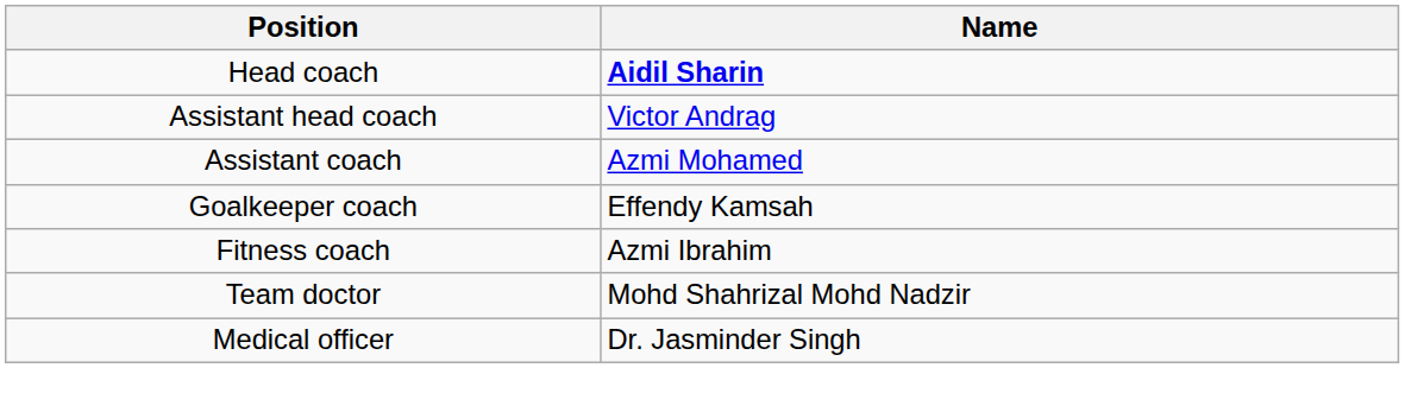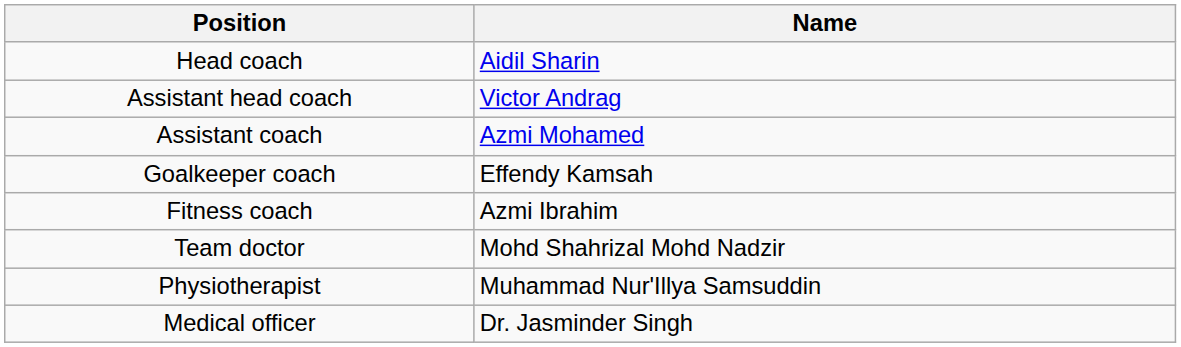Head coach | Name: bold -> normal
+ row: Physiotherapist | Muhammad Nur'Illya Samsuddin
